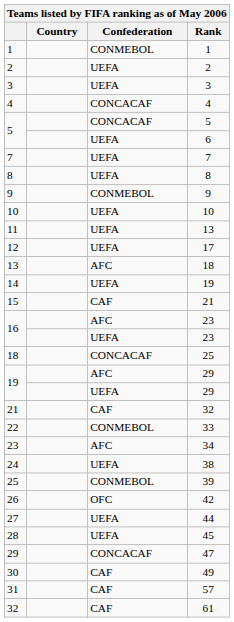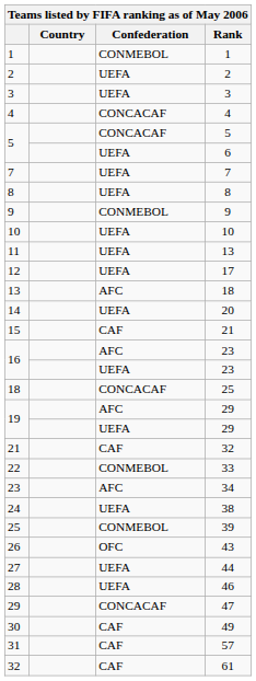14 | Rank: 19 -> 20
26 | Rank: 42 -> 43
28 | Rank: 45 -> 46
